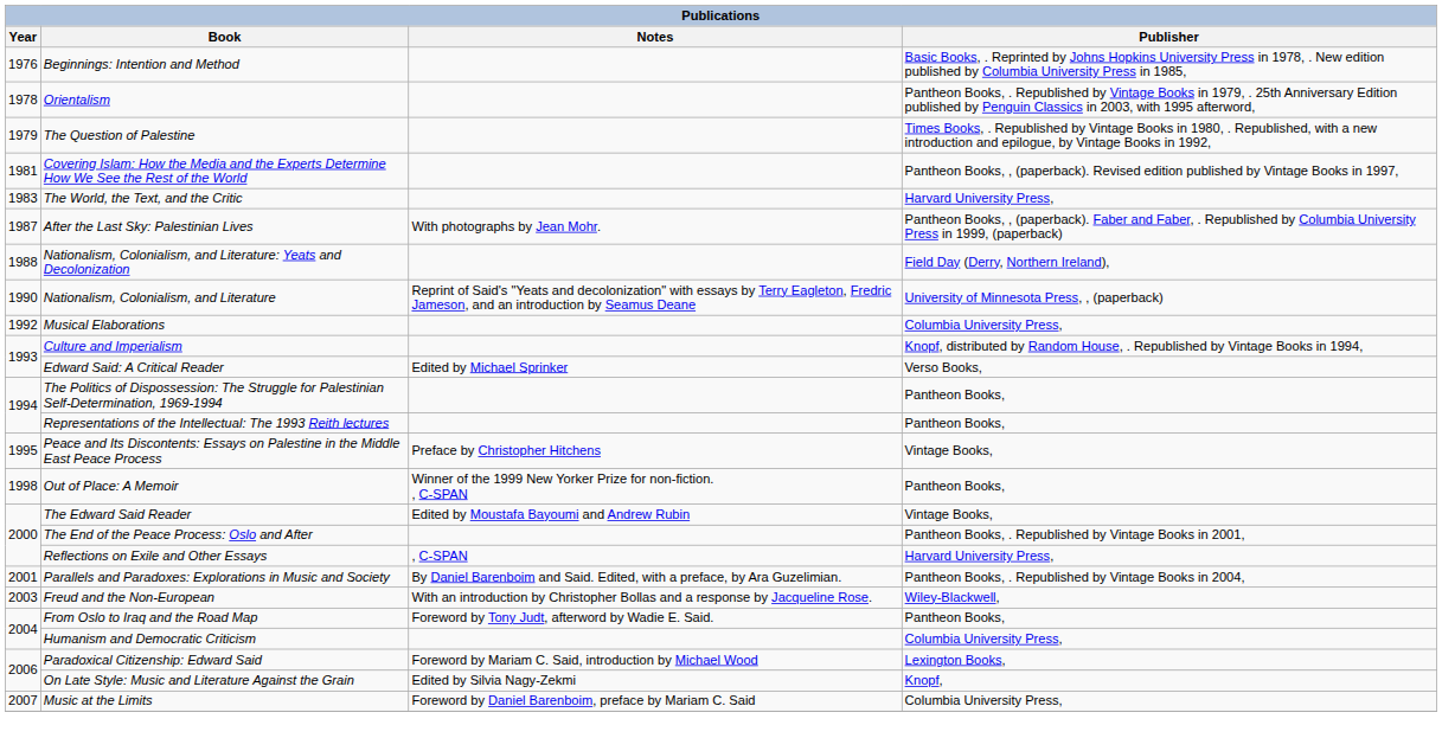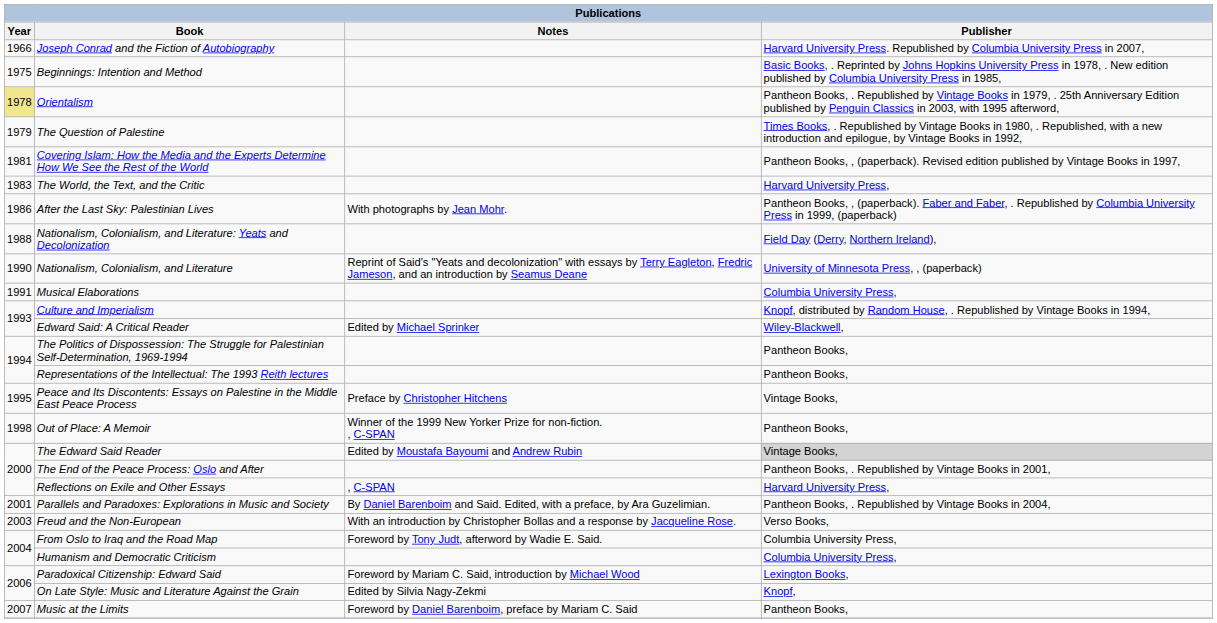+ row: 1966 | Joseph Conrad and the Fiction of Autobiography | Harvard University Press. Republished by Columbia University Press in 2007,
Beginnings: Intention and Method | Year: 1976 -> 1975
Orientalism | Year: no background -> khaki background
After the Last Sky: Palestinian Lives | Year: 1987 -> 1986
Musical Elaborations | Year: 1992 -> 1991
Edward Said: A Critical Reader | Publisher: Verso Books, -> Wiley-Blackwell,
The Edward Said Reader | Publisher: no background -> lightgrey background
Freud and the Non-European | Publisher: Wiley-Blackwell, -> Verso Books,
From Oslo to Iraq and the Road Map | Publisher: Pantheon Books, -> Columbia University Press,
Music at the Limits | Publisher: Columbia University Press, -> Pantheon Books,
